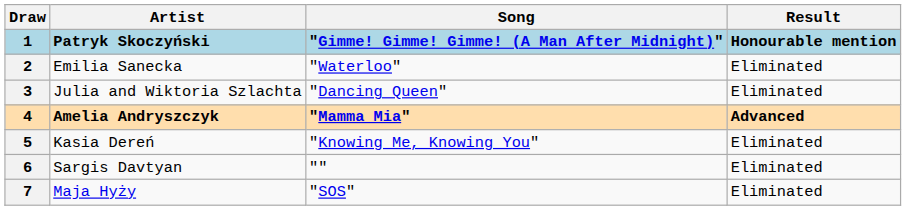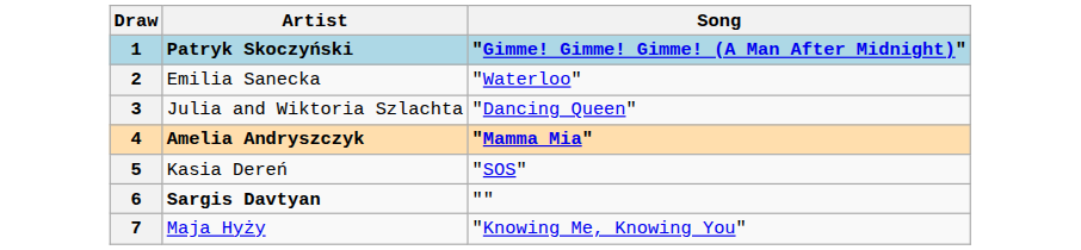- column: Result | Honourable mention | Eliminated | Eliminated | Advanced | Eliminated | Eliminated | Eliminated
5 | Song: "Knowing Me, Knowing You" -> "SOS"
6 | Artist: normal -> bold
7 | Song: "SOS" -> "Knowing Me, Knowing You"
